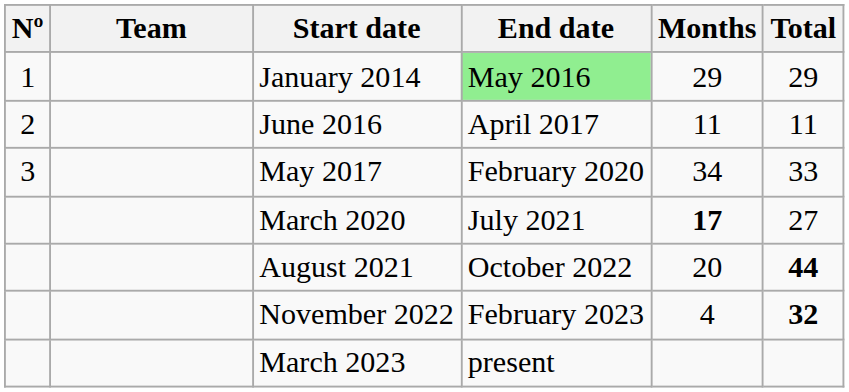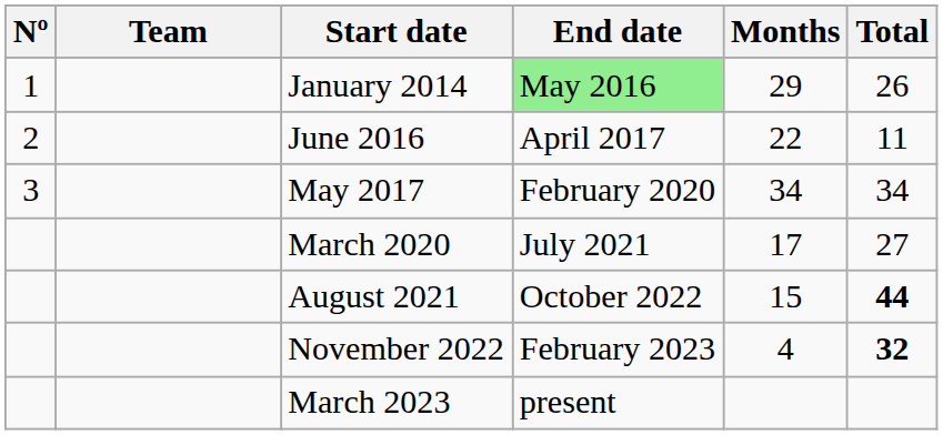January 2014 | Total: 29 -> 26
June 2016 | Months: 11 -> 22
May 2017 | Total: 33 -> 34
March 2020 | Months: bold -> normal
August 2021 | Months: 20 -> 15
